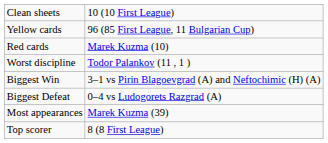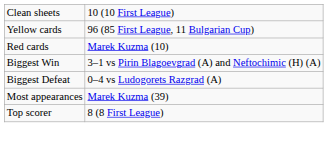- row: Worst discipline | Todor Palankov (11 , 1 )
